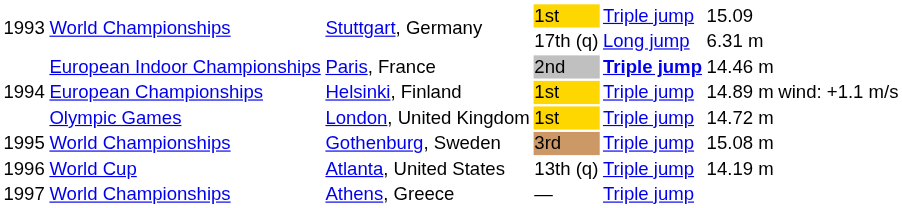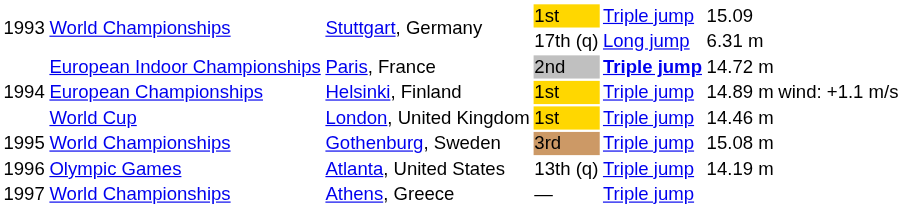Paris, France | column 6: 14.46 m -> 14.72 m
London, United Kingdom | column 2: Olympic Games -> World Cup
London, United Kingdom | column 6: 14.72 m -> 14.46 m
Atlanta, United States | column 2: World Cup -> Olympic Games
